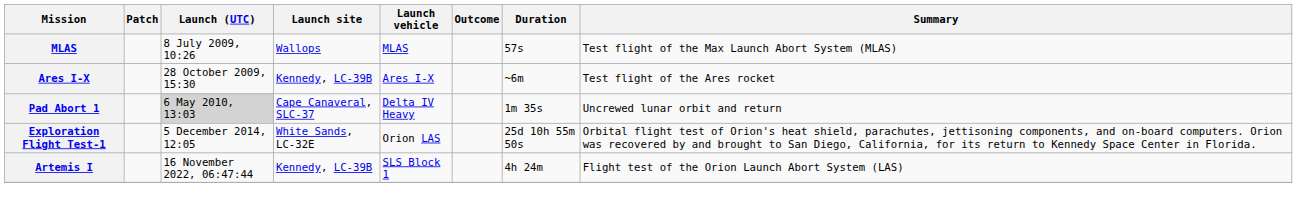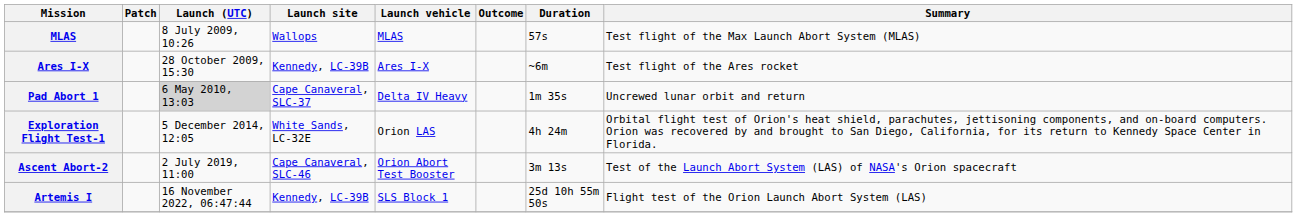Exploration Flight Test-1 | Duration: 25d 10h 55m 50s -> 4h 24m
+ row: Ascent Abort-2 | 2 July 2019, 11:00 | Cape Canaveral, SLC-46 | Orion Abort Test Booster | 3m 13s | Test of the Launch Abort System (LAS) of NASA's Orion spacecraft
Artemis I | Duration: 4h 24m -> 25d 10h 55m 50s
